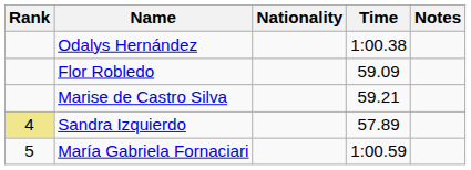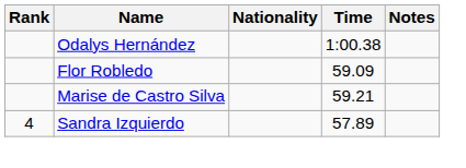Sandra Izquierdo | Rank: khaki background -> no background
- row: 5 | María Gabriela Fornaciari | 1:00.59
